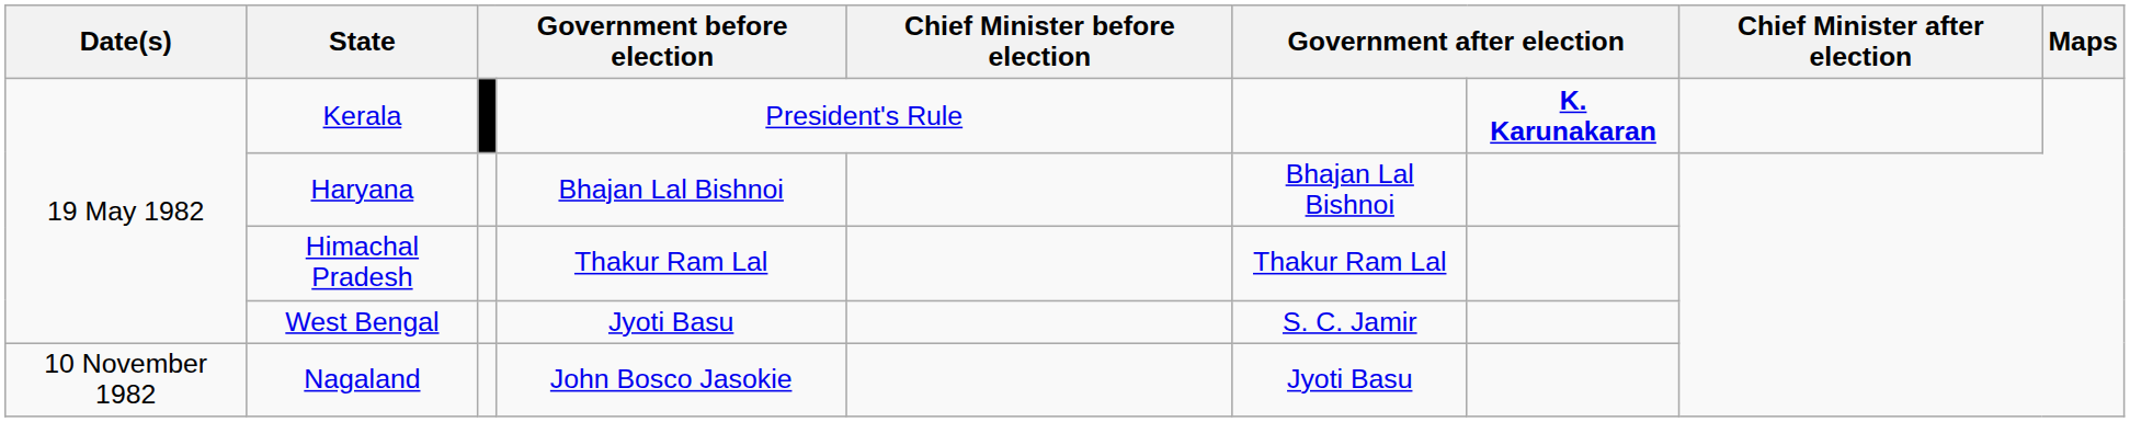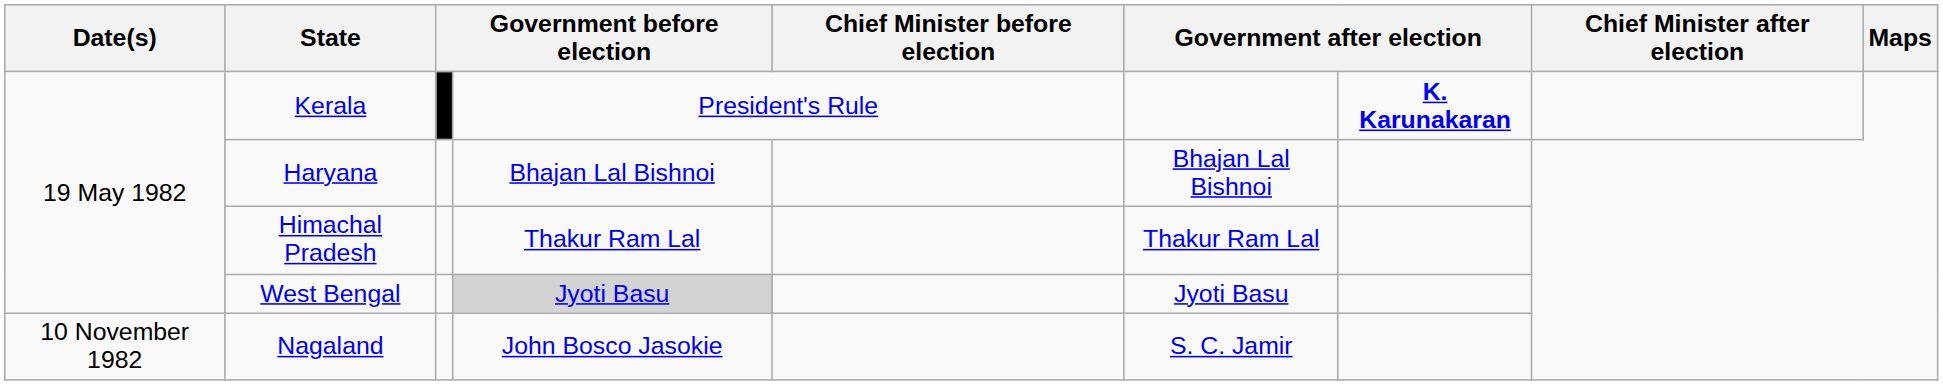West Bengal | column 4: no background -> lightgrey background
West Bengal | column 6: S. C. Jamir -> Jyoti Basu
Nagaland | column 6: Jyoti Basu -> S. C. Jamir
